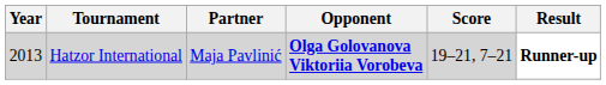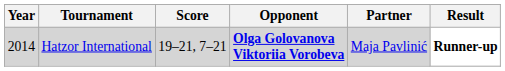columns swapped: Partner <-> Score
Hatzor International | Year: 2013 -> 2014
